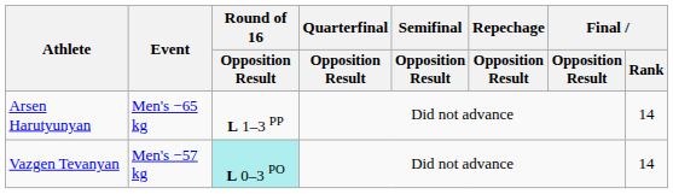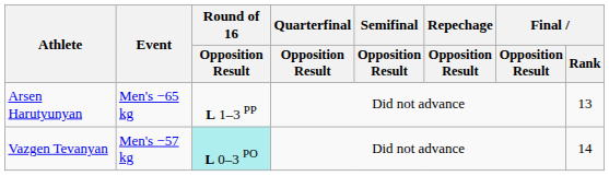Arsen Harutyunyan | Final / Rank: 14 -> 13
